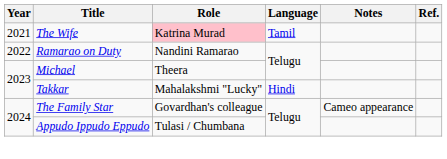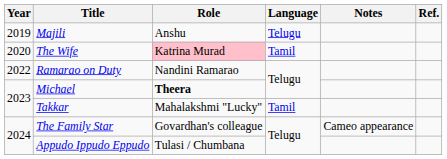+ row: 2019 | Majili | Anshu | Telugu
The Wife | Year: 2021 -> 2020
Michael | Role: normal -> bold
Takkar | Language: Hindi -> Tamil
